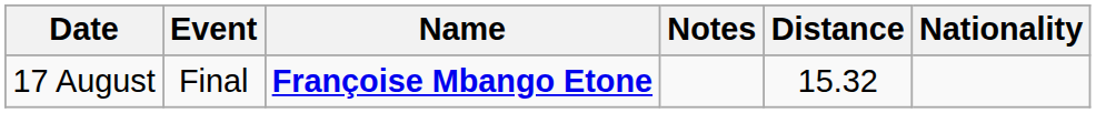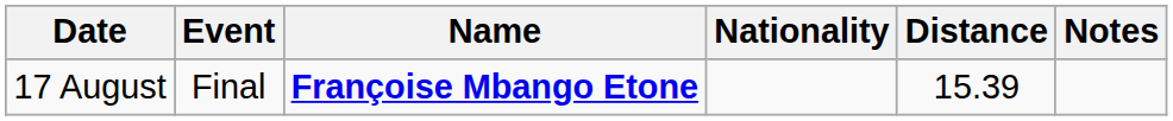columns swapped: Nationality <-> Notes
17 August | Distance: 15.32 -> 15.39
